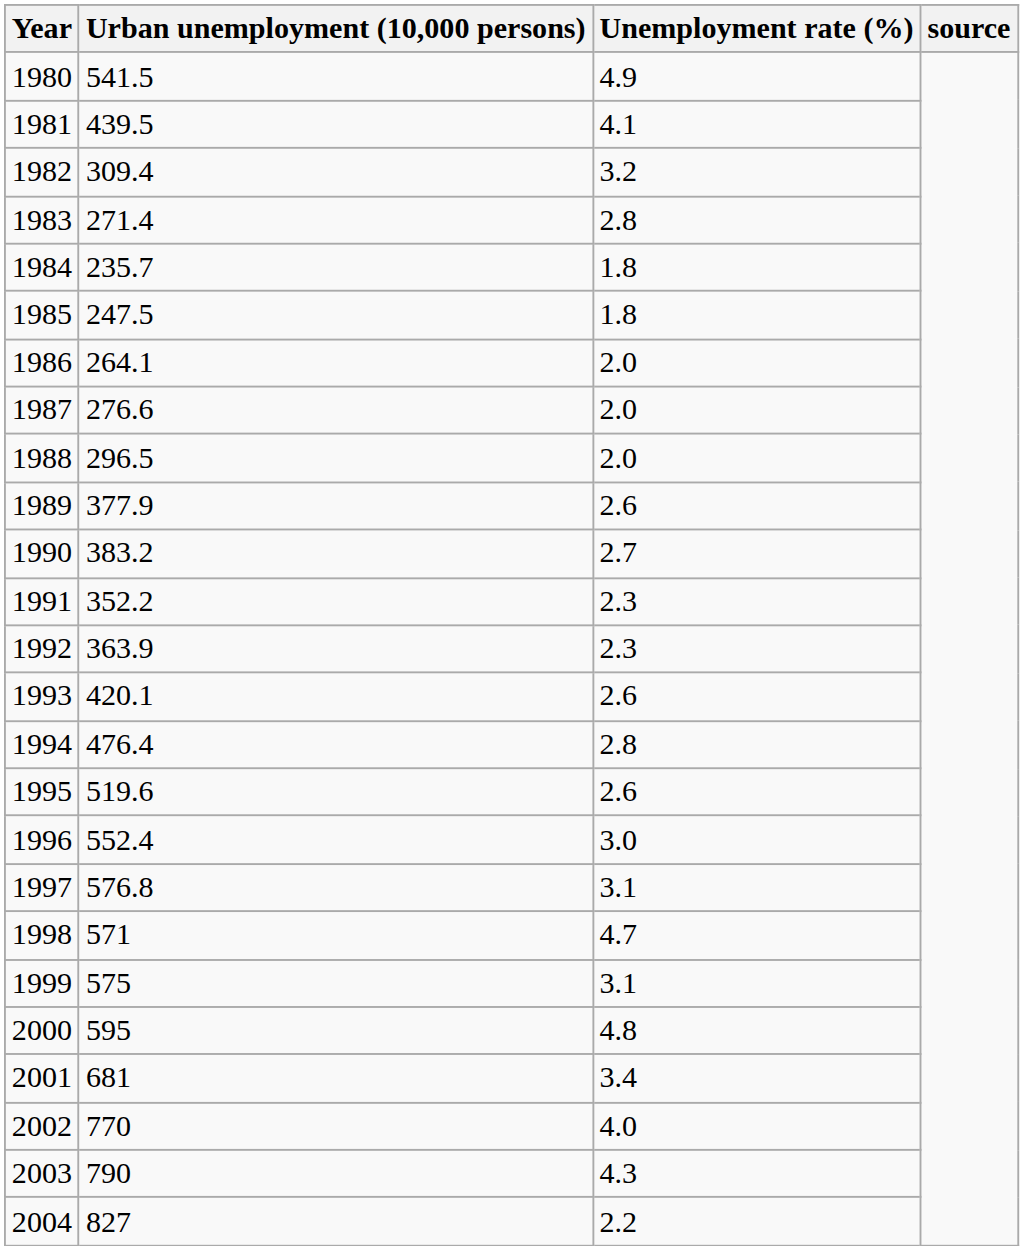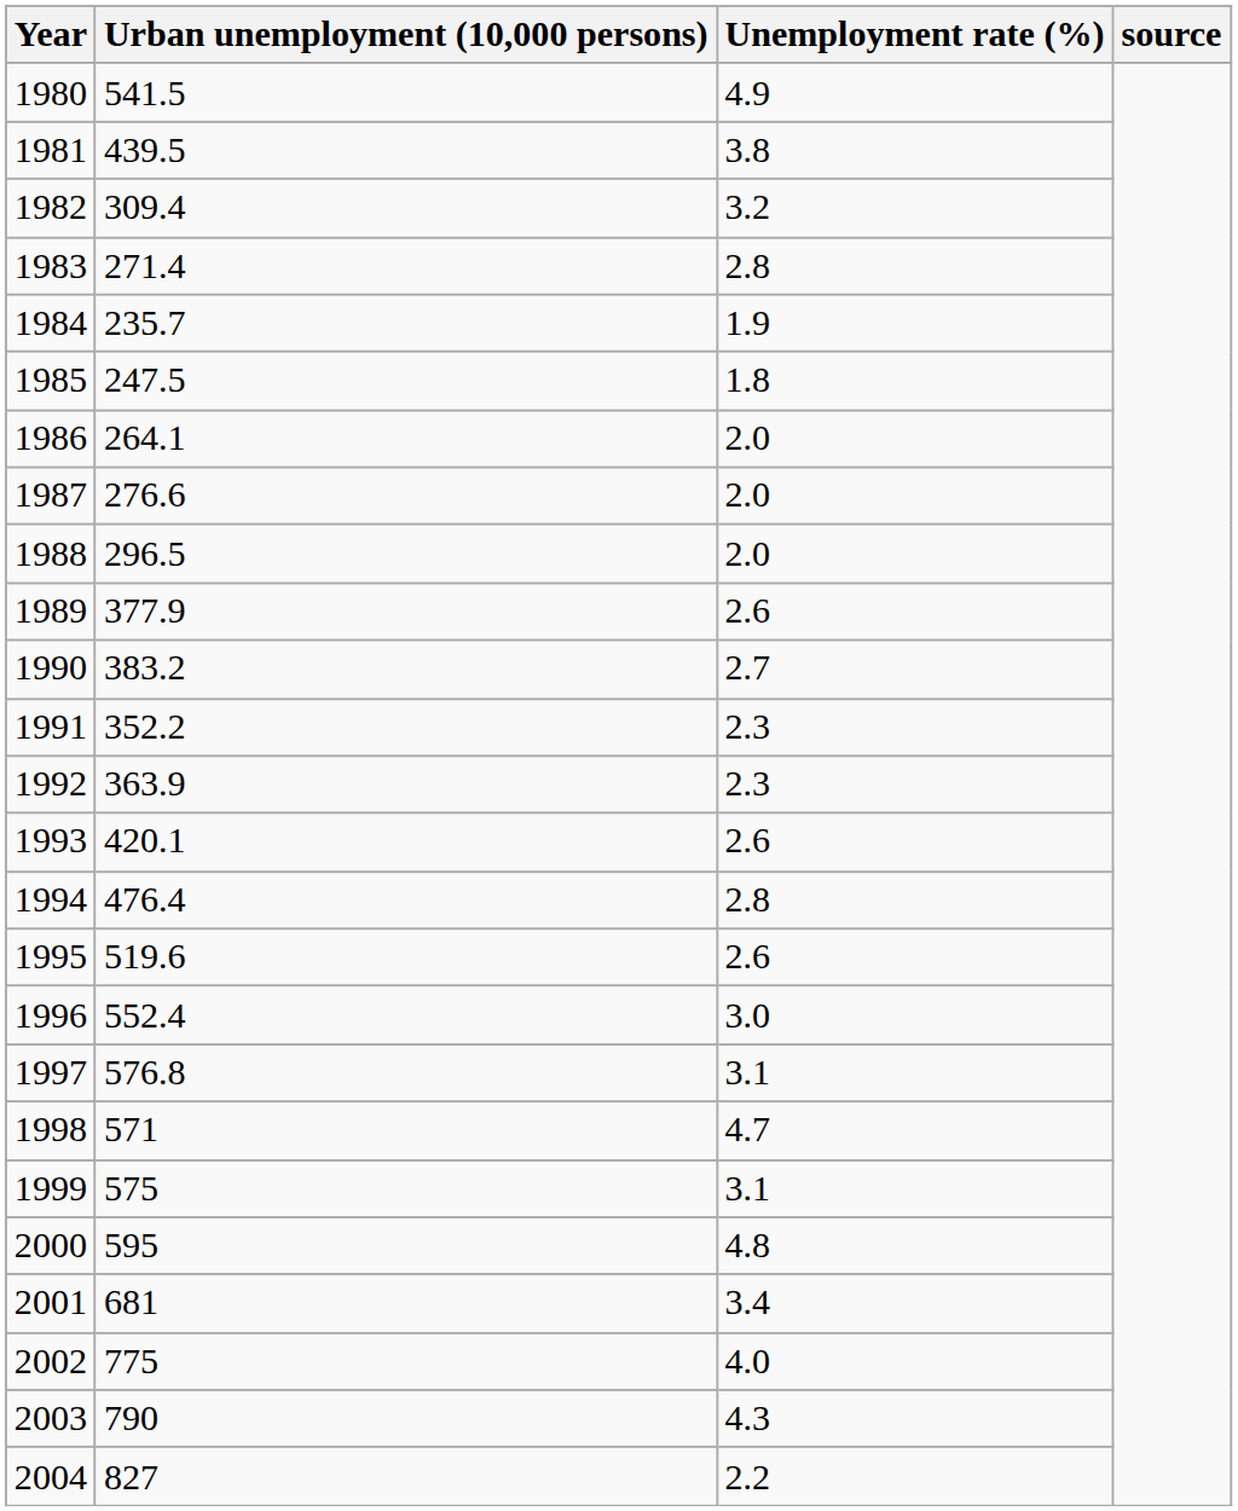1981 | Unemployment rate (%): 4.1 -> 3.8
1984 | Unemployment rate (%): 1.8 -> 1.9
2002 | Urban unemployment (10,000 persons): 770 -> 775
